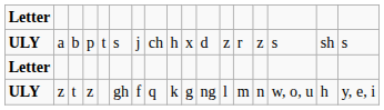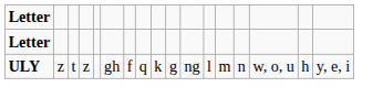- row: ULY | a | b | p | t | s | j | ch | h | x | d | z | r | z | s | sh | s
